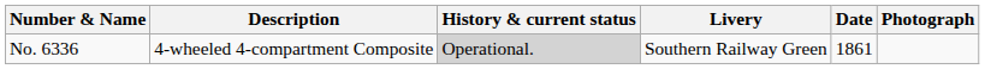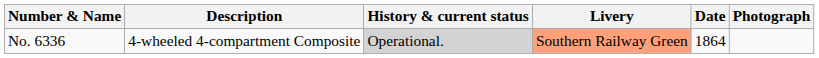No. 6336 | Livery: no background -> lightsalmon background
No. 6336 | Date: 1861 -> 1864
